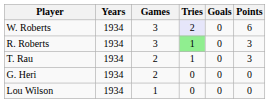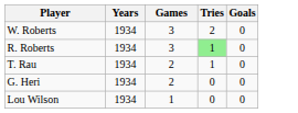- column: Points | 6 | 3 | 3 | 0 | 0
W. Roberts | Tries: lavender background -> no background
